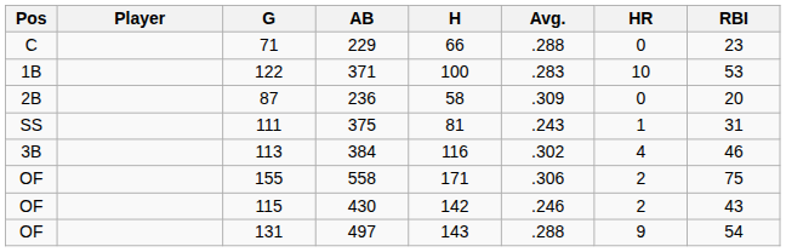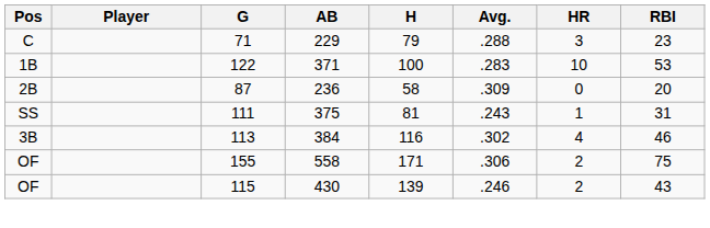71 | H: 66 -> 79
71 | HR: 0 -> 3
115 | H: 142 -> 139
- row: OF | 131 | 497 | 143 | .288 | 9 | 54
